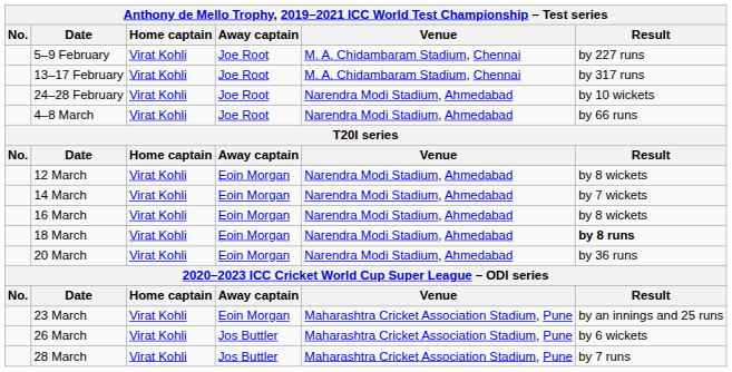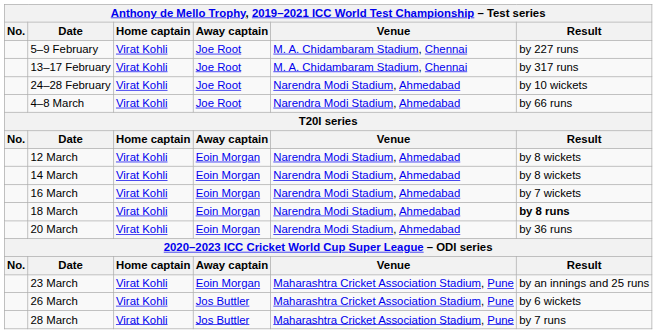14 March | Result: by 7 wickets -> by 8 wickets
16 March | Result: by 8 wickets -> by 7 wickets
